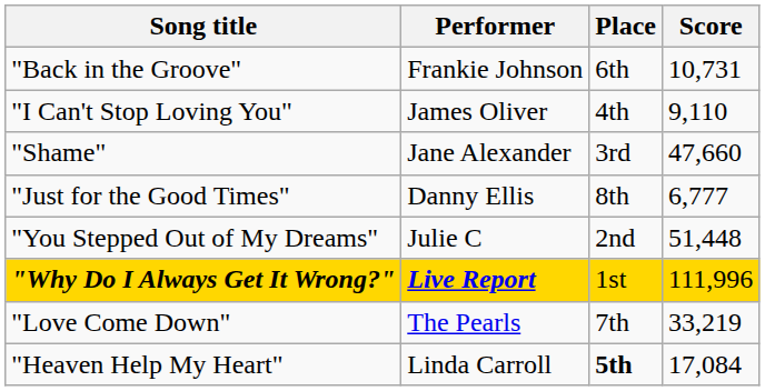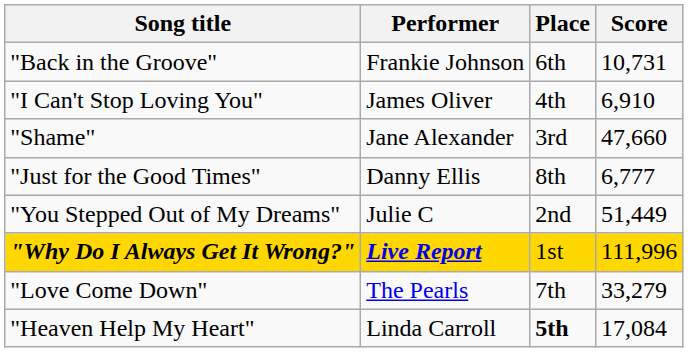"I Can't Stop Loving You" | Score: 9,110 -> 6,910
"You Stepped Out of My Dreams" | Score: 51,448 -> 51,449
"Love Come Down" | Score: 33,219 -> 33,279
